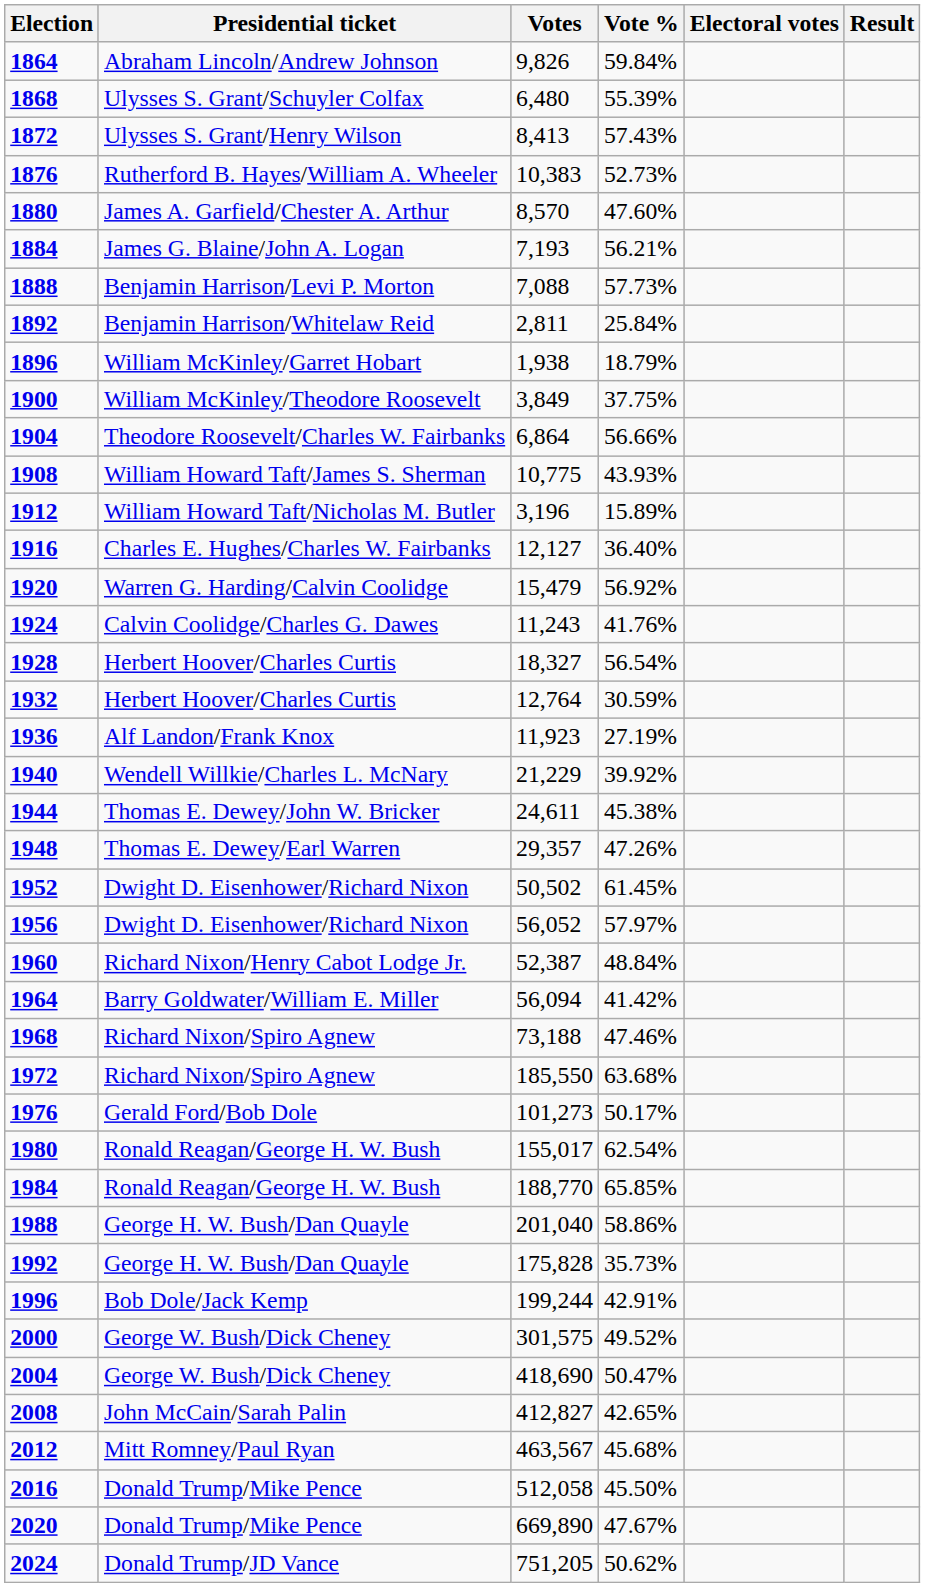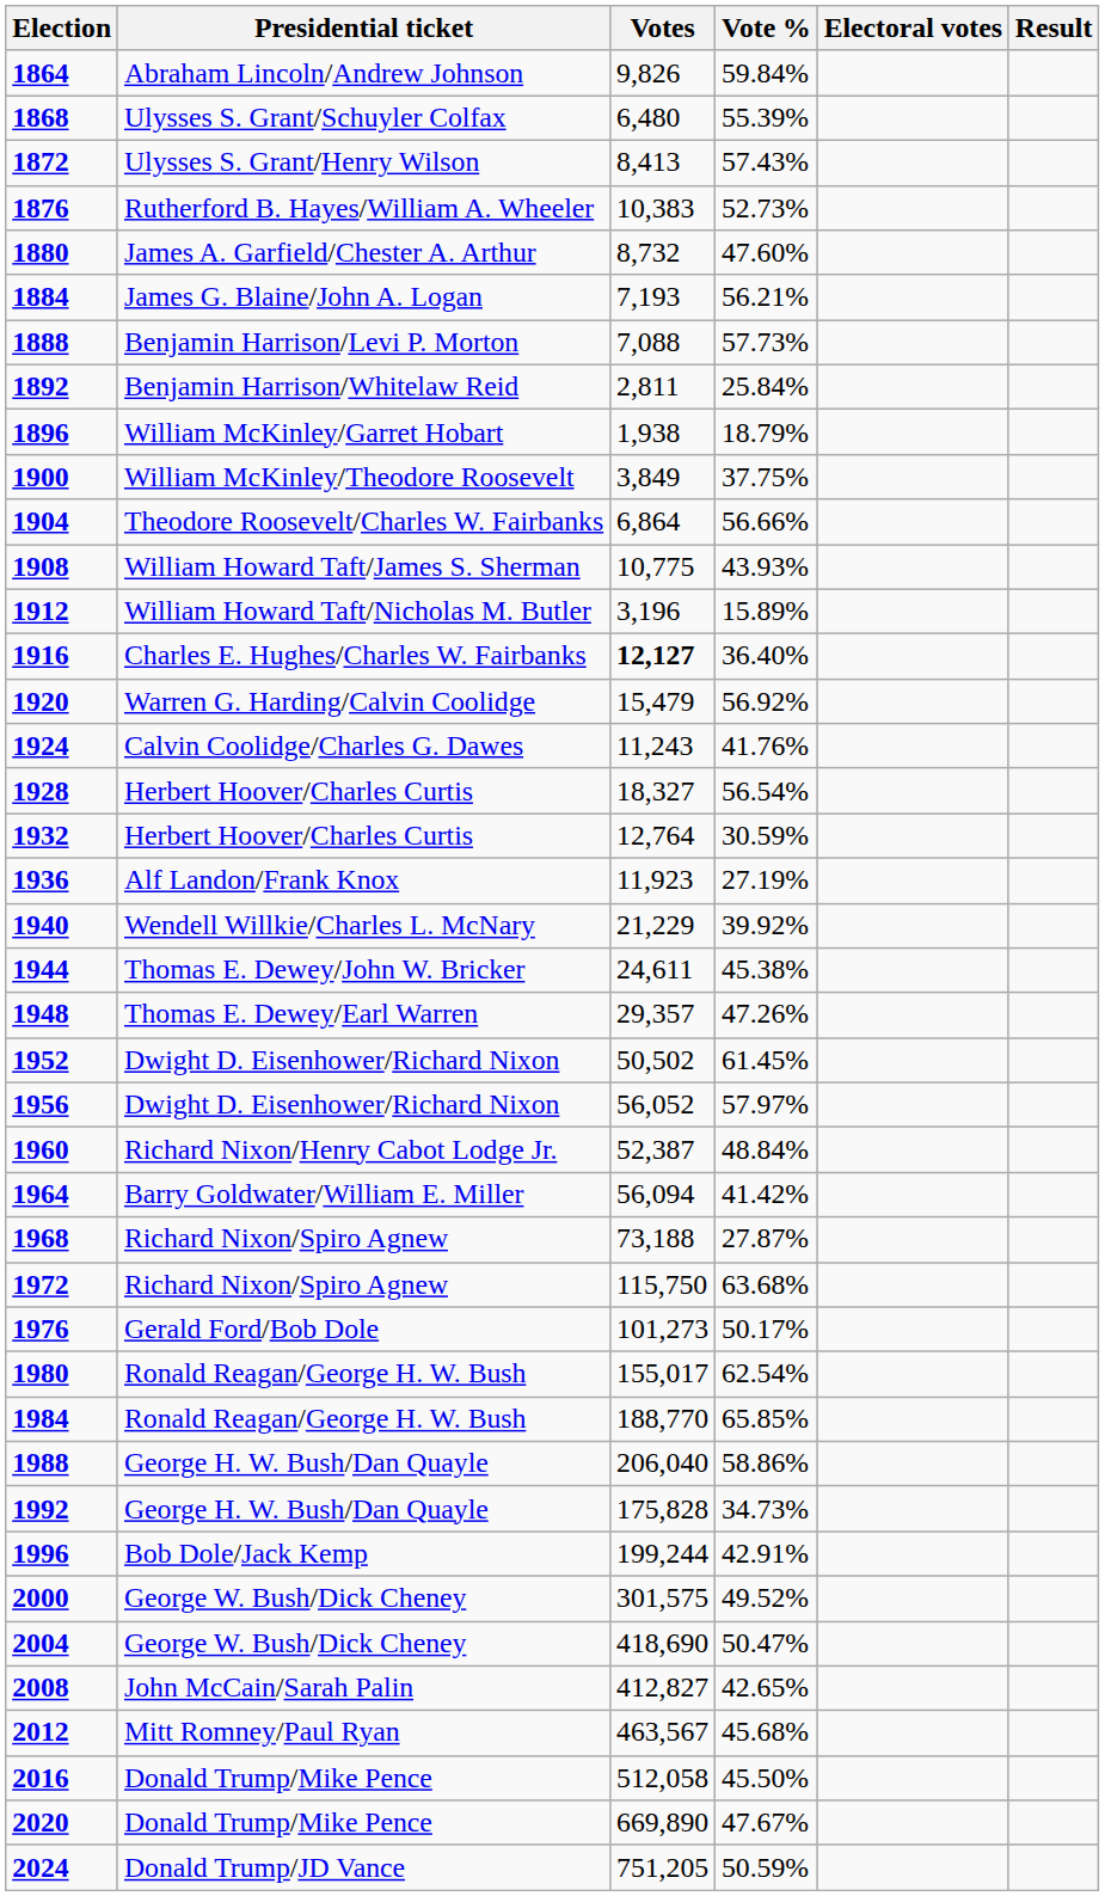1880 | Votes: 8,570 -> 8,732
1916 | Votes: normal -> bold
1968 | Vote %: 47.46% -> 27.87%
1972 | Votes: 185,550 -> 115,750
1988 | Votes: 201,040 -> 206,040
1992 | Vote %: 35.73% -> 34.73%
2024 | Vote %: 50.62% -> 50.59%
